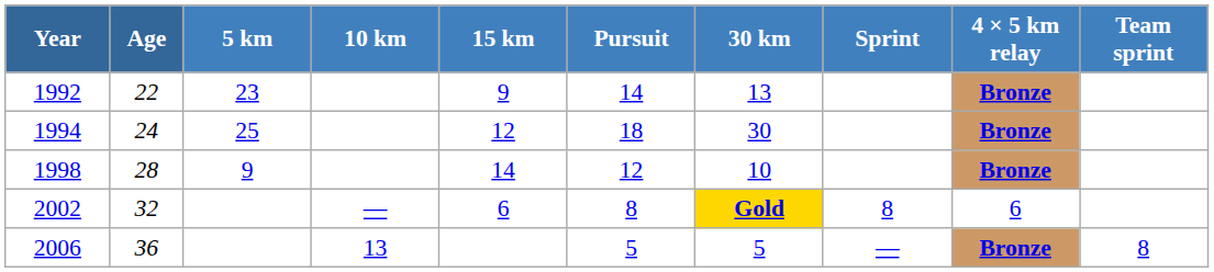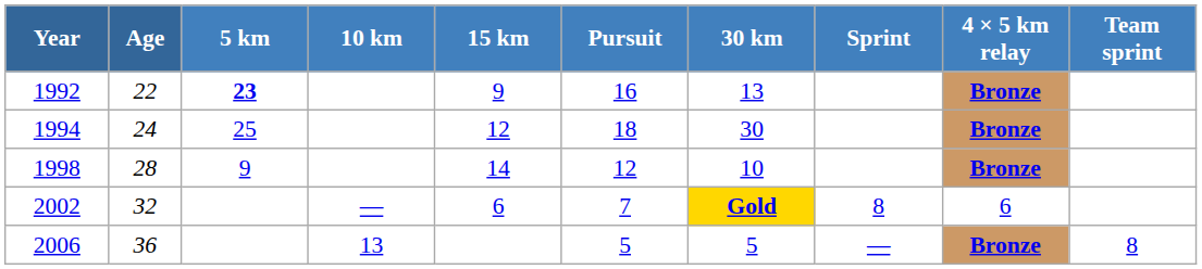1992 | 5 km: normal -> bold
1992 | Pursuit: 14 -> 16
2002 | Pursuit: 8 -> 7
